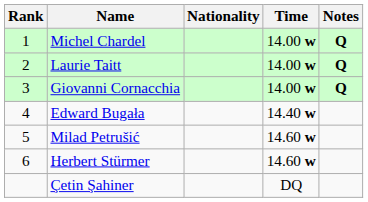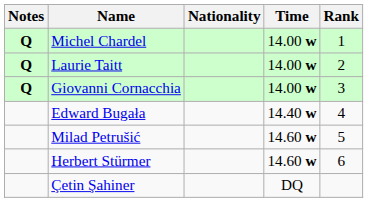columns swapped: Rank <-> Notes
